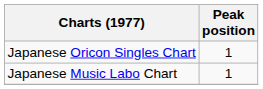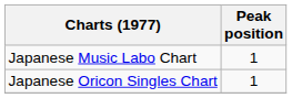rows swapped: Japanese Oricon Singles Chart <-> Japanese Music Labo Chart
